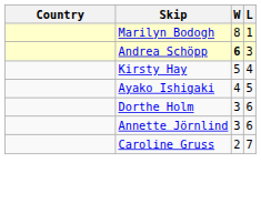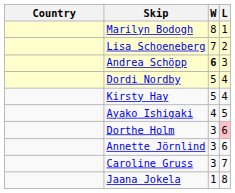+ row: Lisa Schoeneberg | 7 | 2
+ row: Dordi Nordby | 5 | 4
Dorthe Holm | L: no background -> pink background
Caroline Gruss | W: 2 -> 3
+ row: Jaana Jokela | 1 | 8
